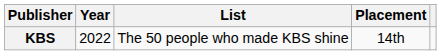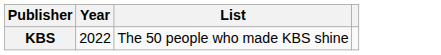- column: Placement | 14th
